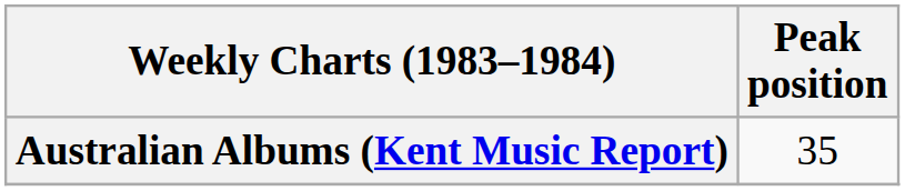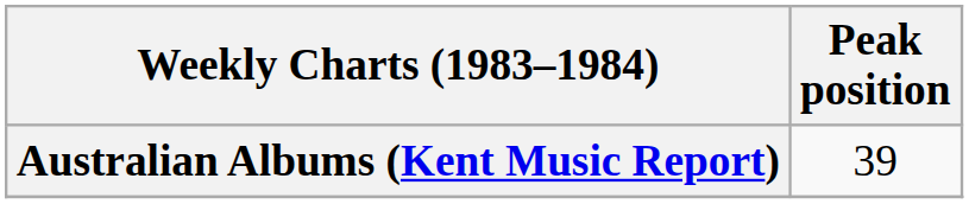Australian Albums (Kent Music Report) | Peak position: 35 -> 39
